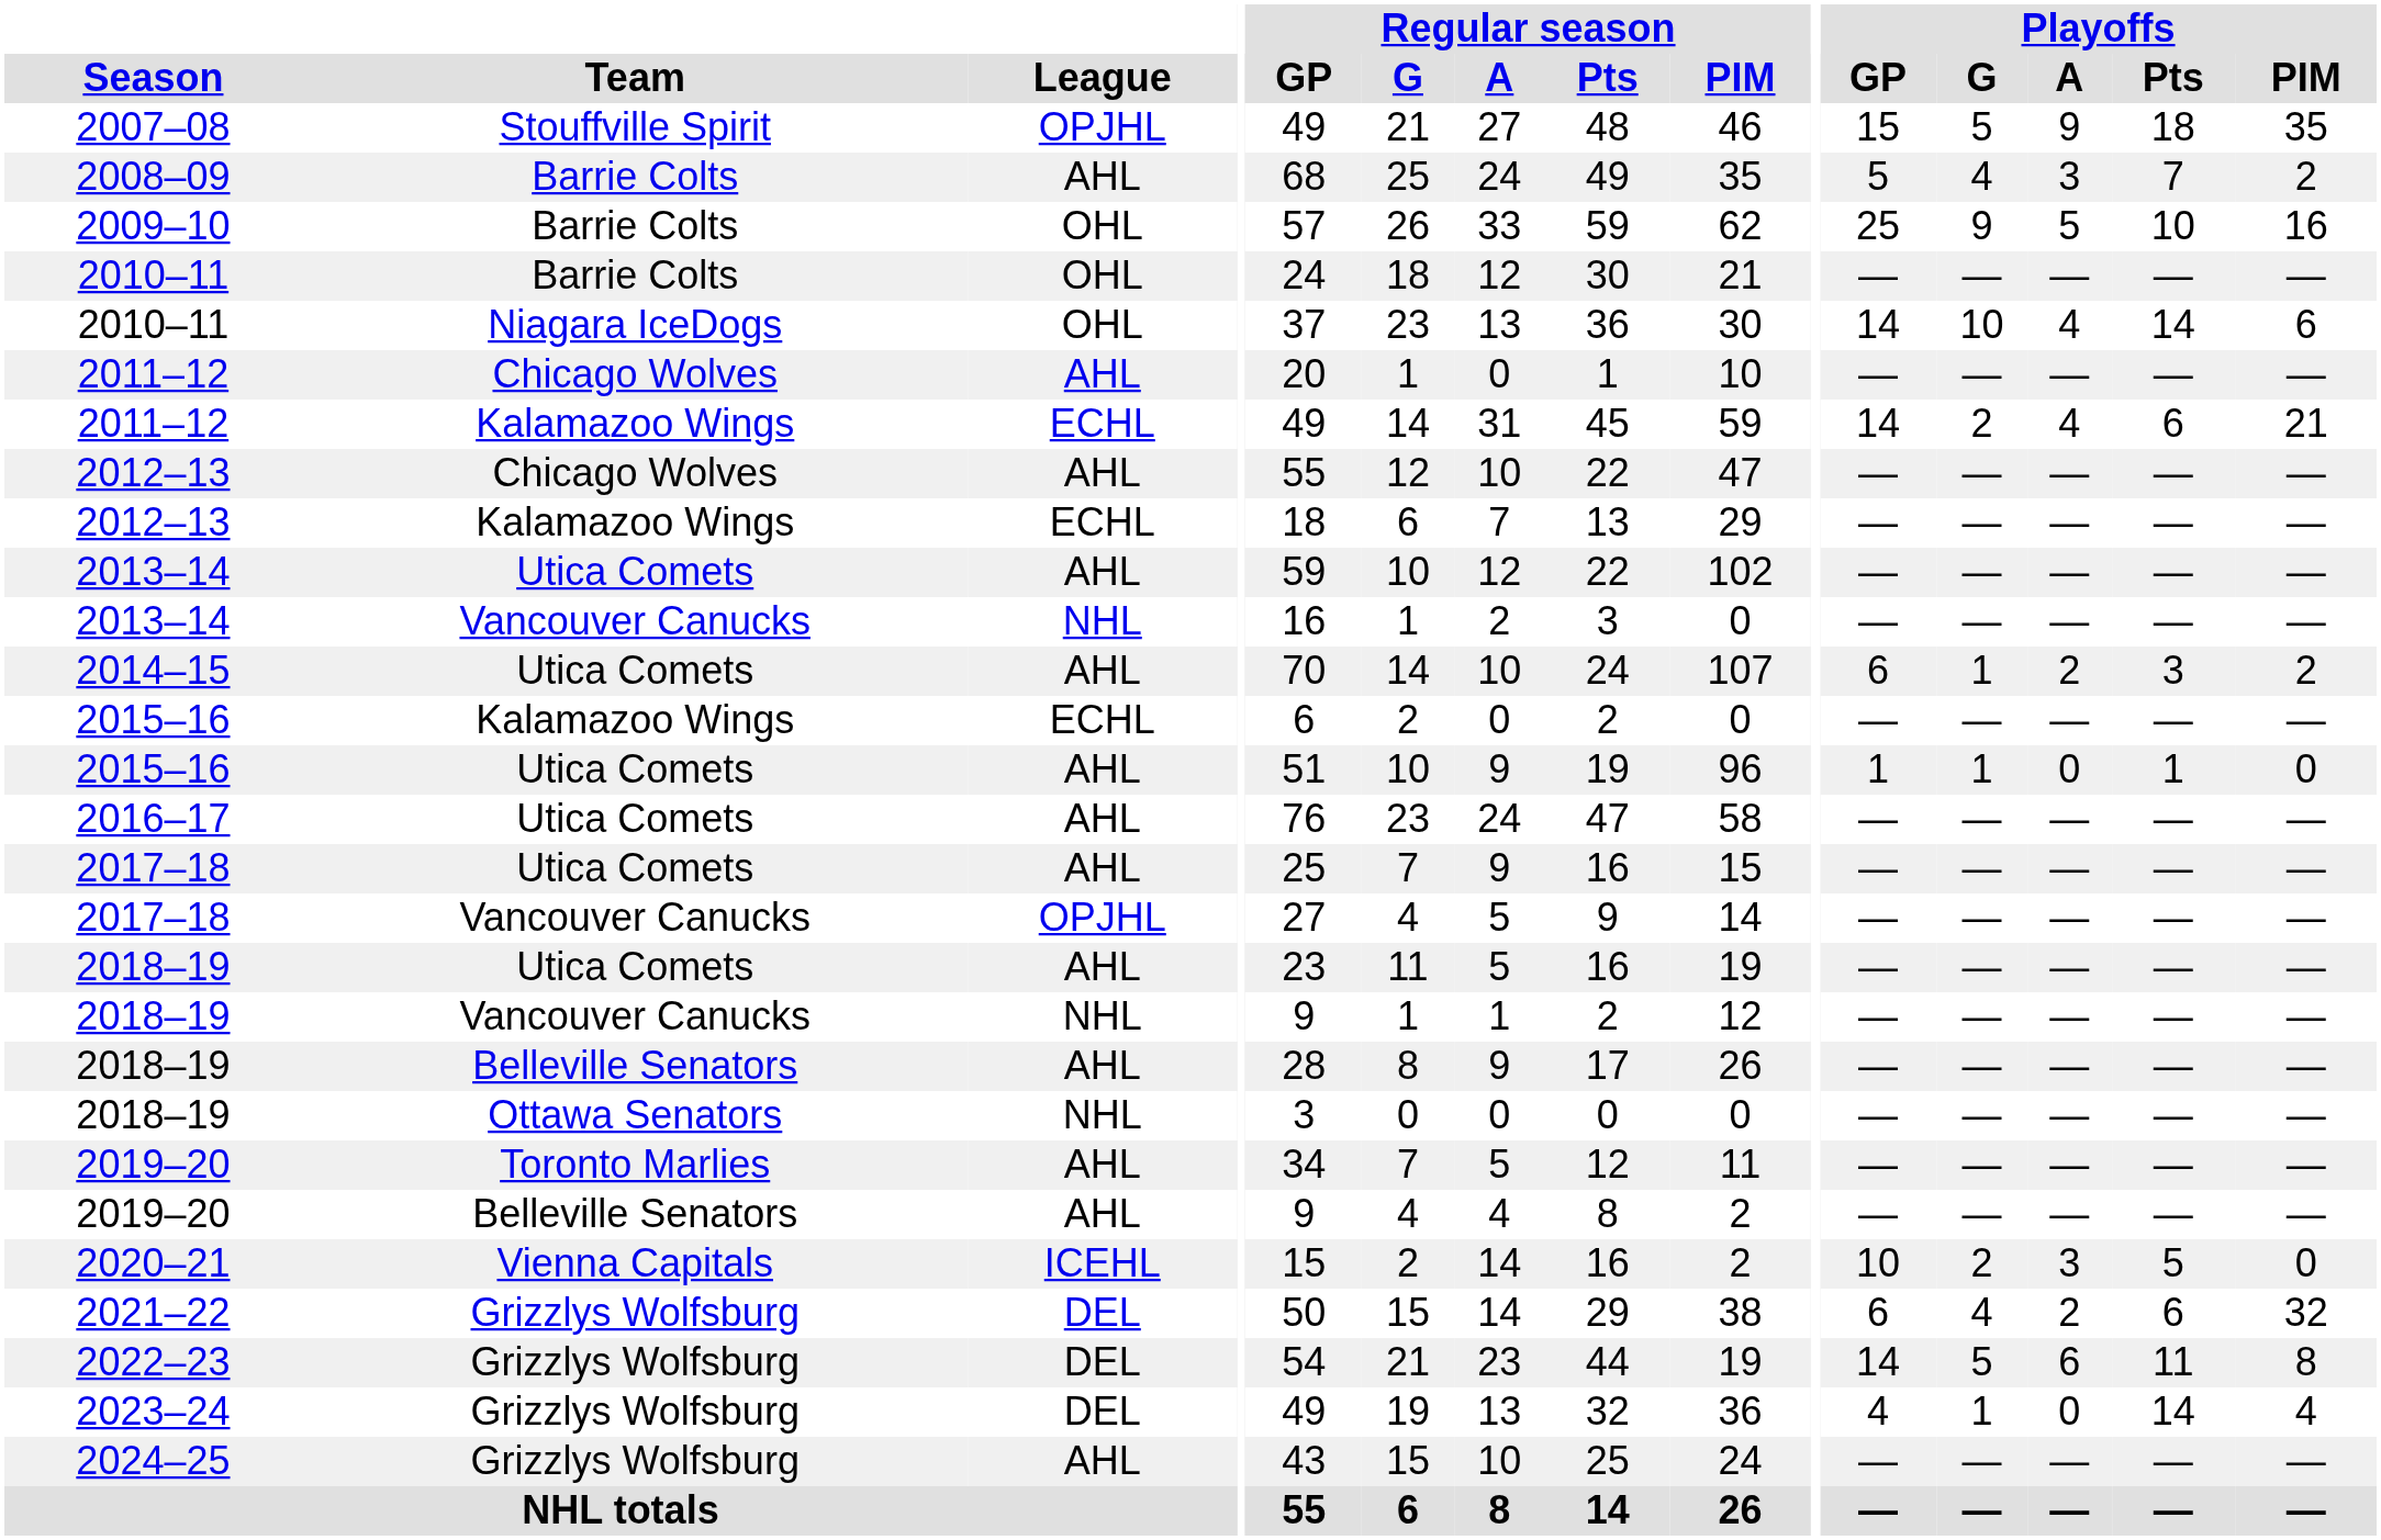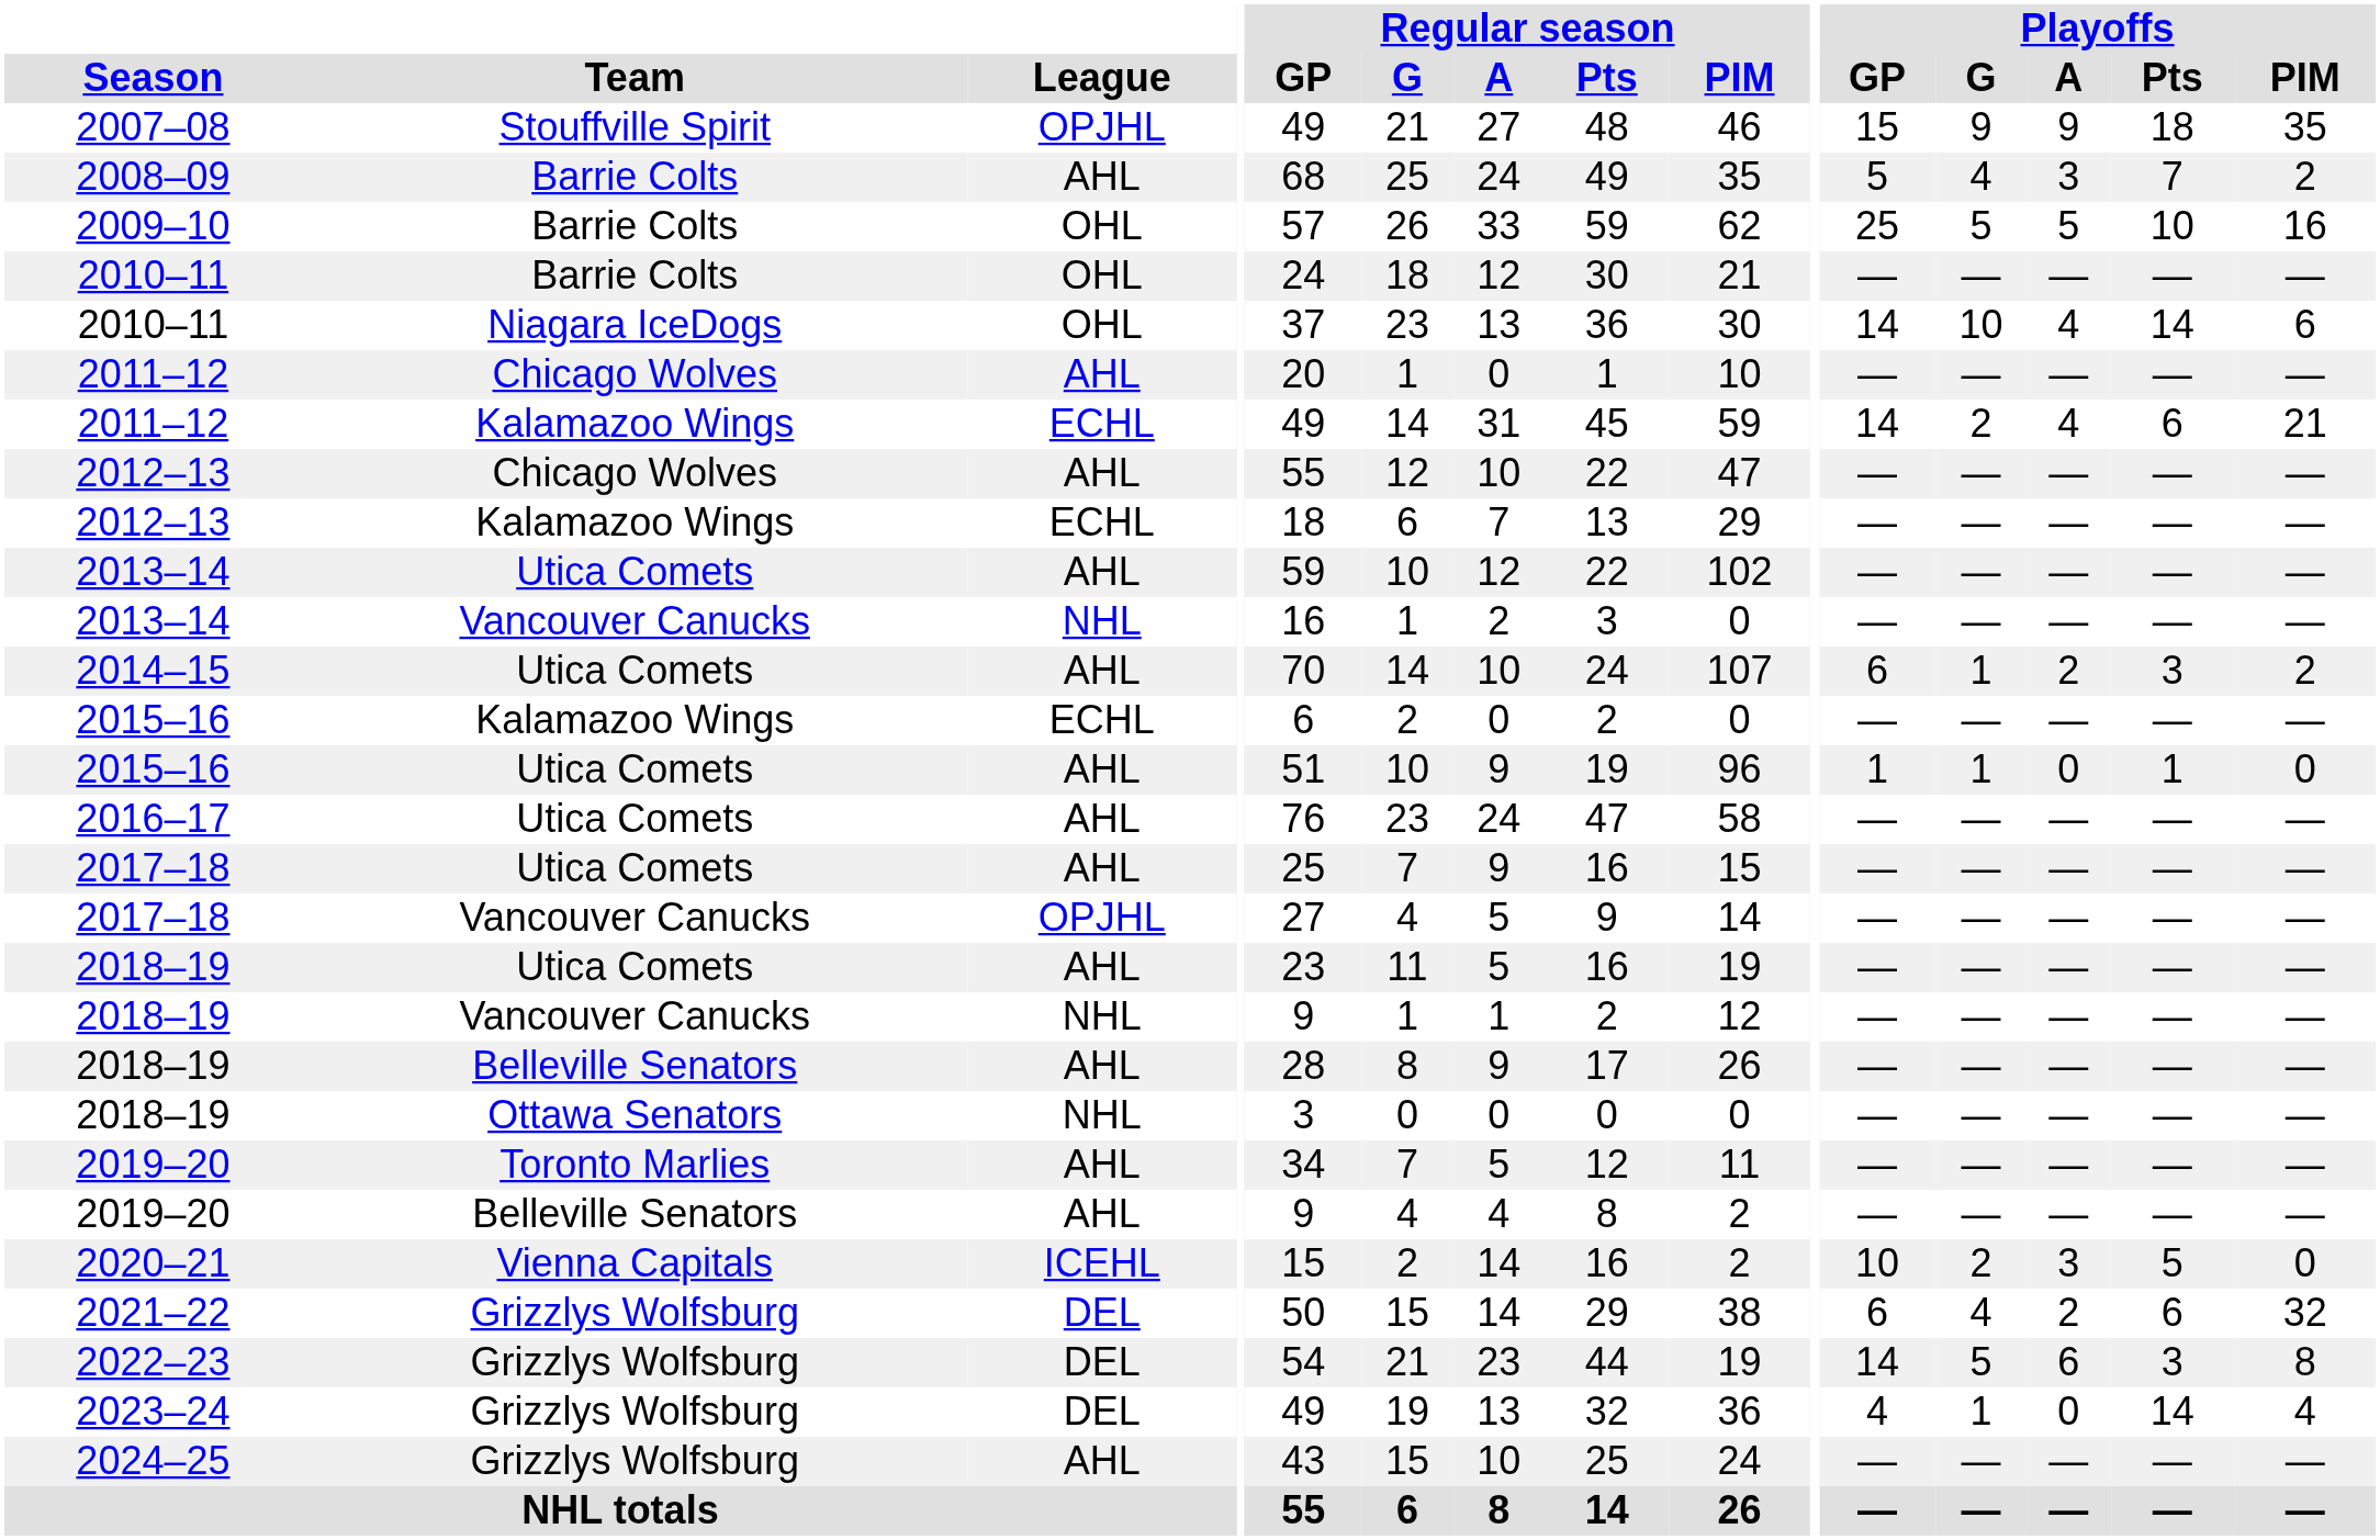2007–08 | Playoffs / G: 5 -> 9
2009–10 | Playoffs / G: 9 -> 5
2022–23 | Playoffs / Pts: 11 -> 3
